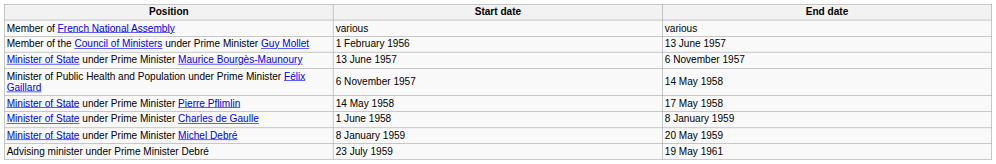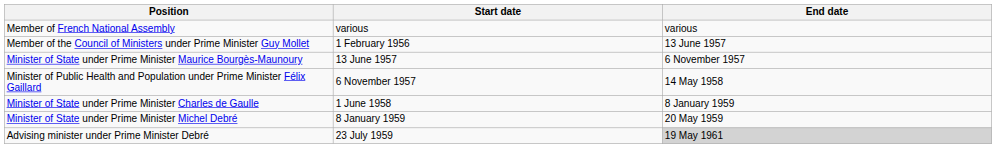- row: Minister of State under Prime Minister Pierre Pflimlin | 14 May 1958 | 17 May 1958
Advising minister under Prime Minister Debré | End date: no background -> lightgrey background
